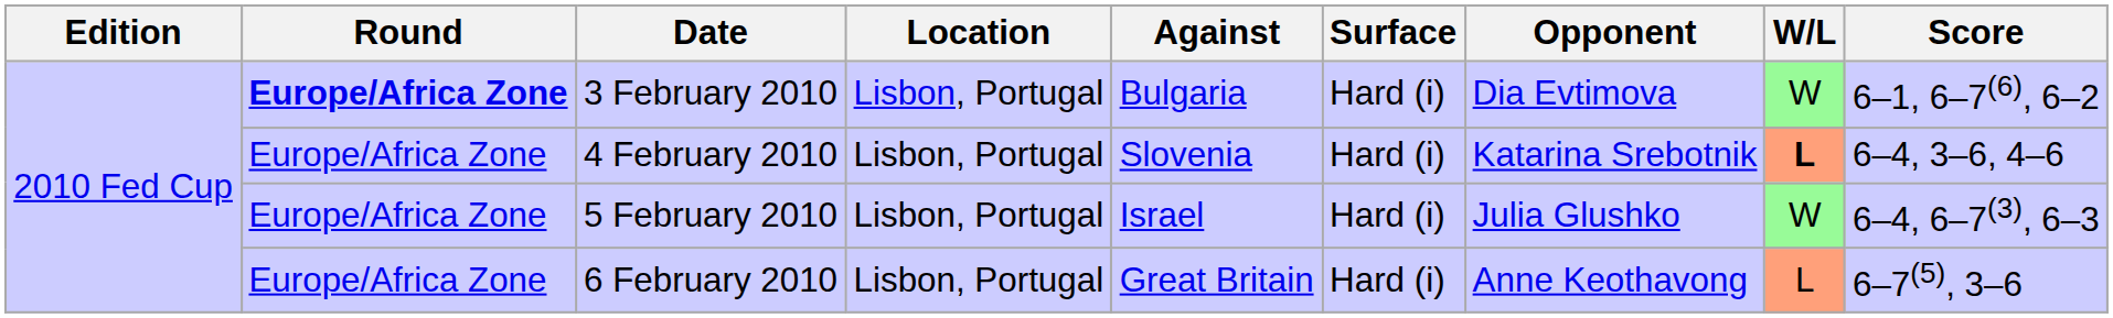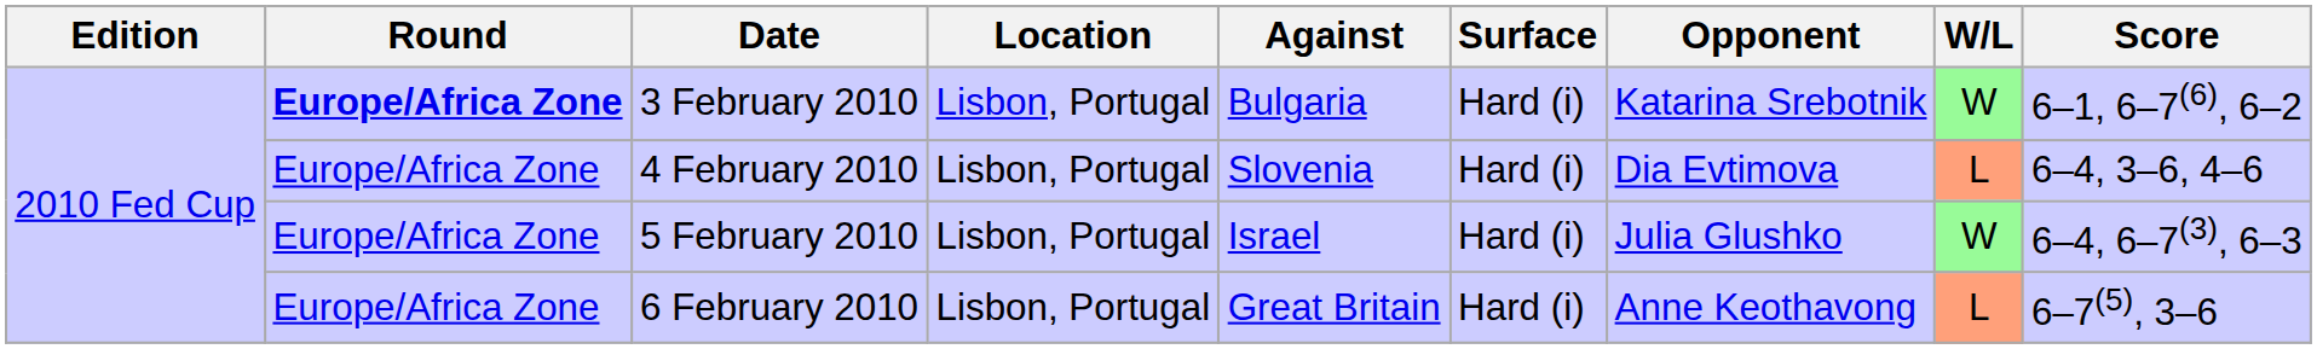3 February 2010 | Opponent: Dia Evtimova -> Katarina Srebotnik
4 February 2010 | Opponent: Katarina Srebotnik -> Dia Evtimova
4 February 2010 | W/L: bold -> normal
